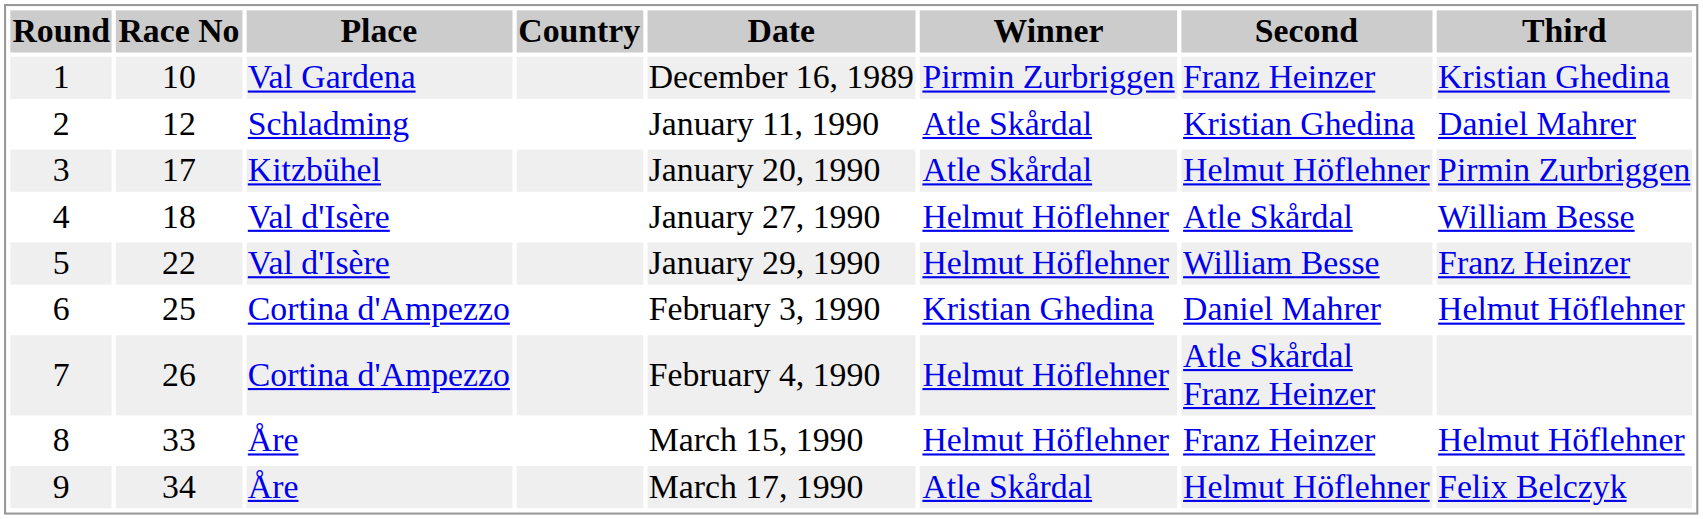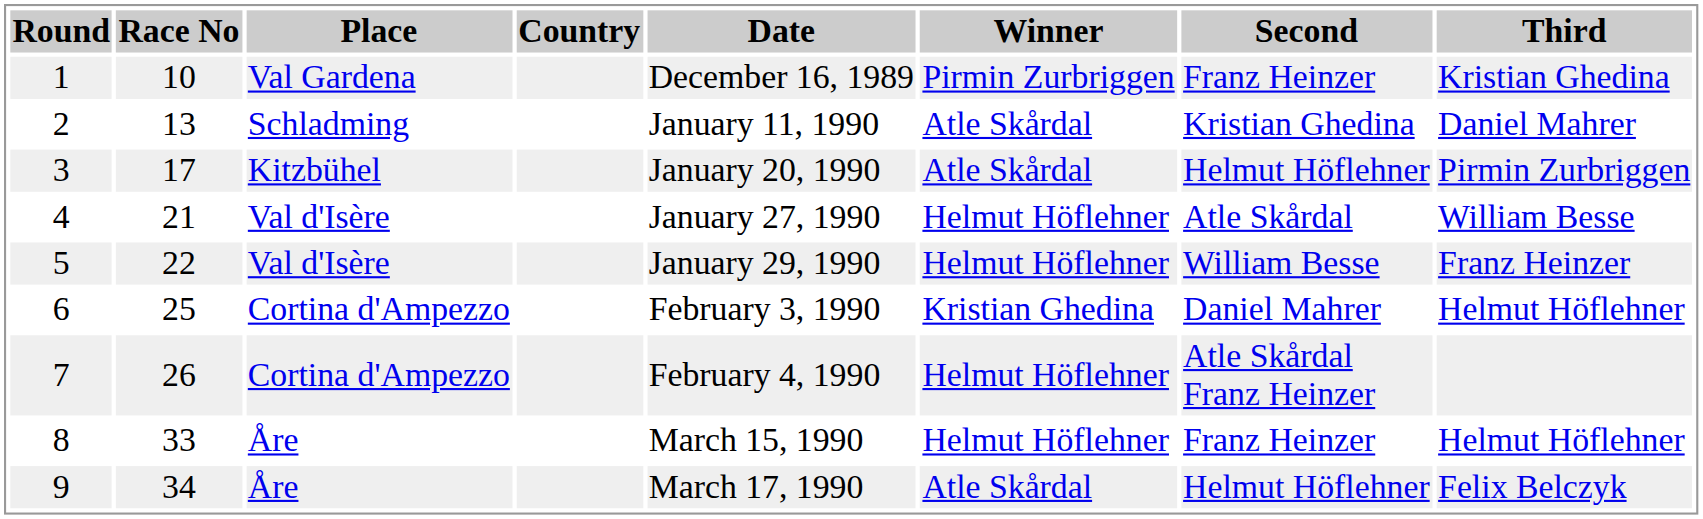2 | Race No: 12 -> 13
4 | Race No: 18 -> 21
